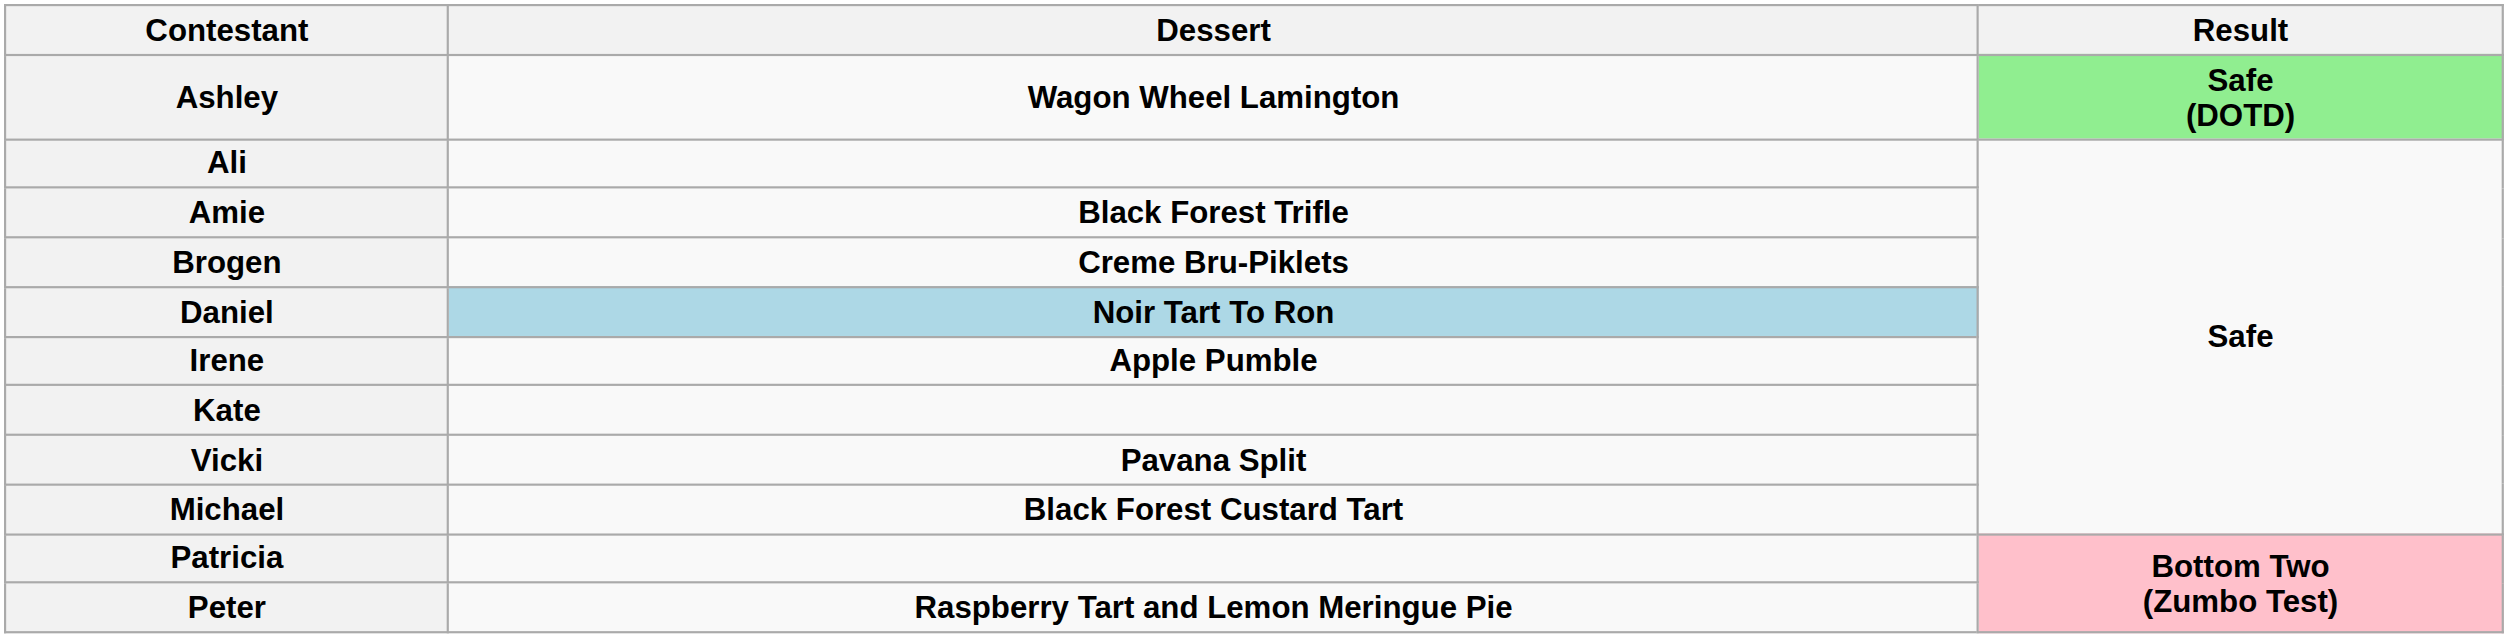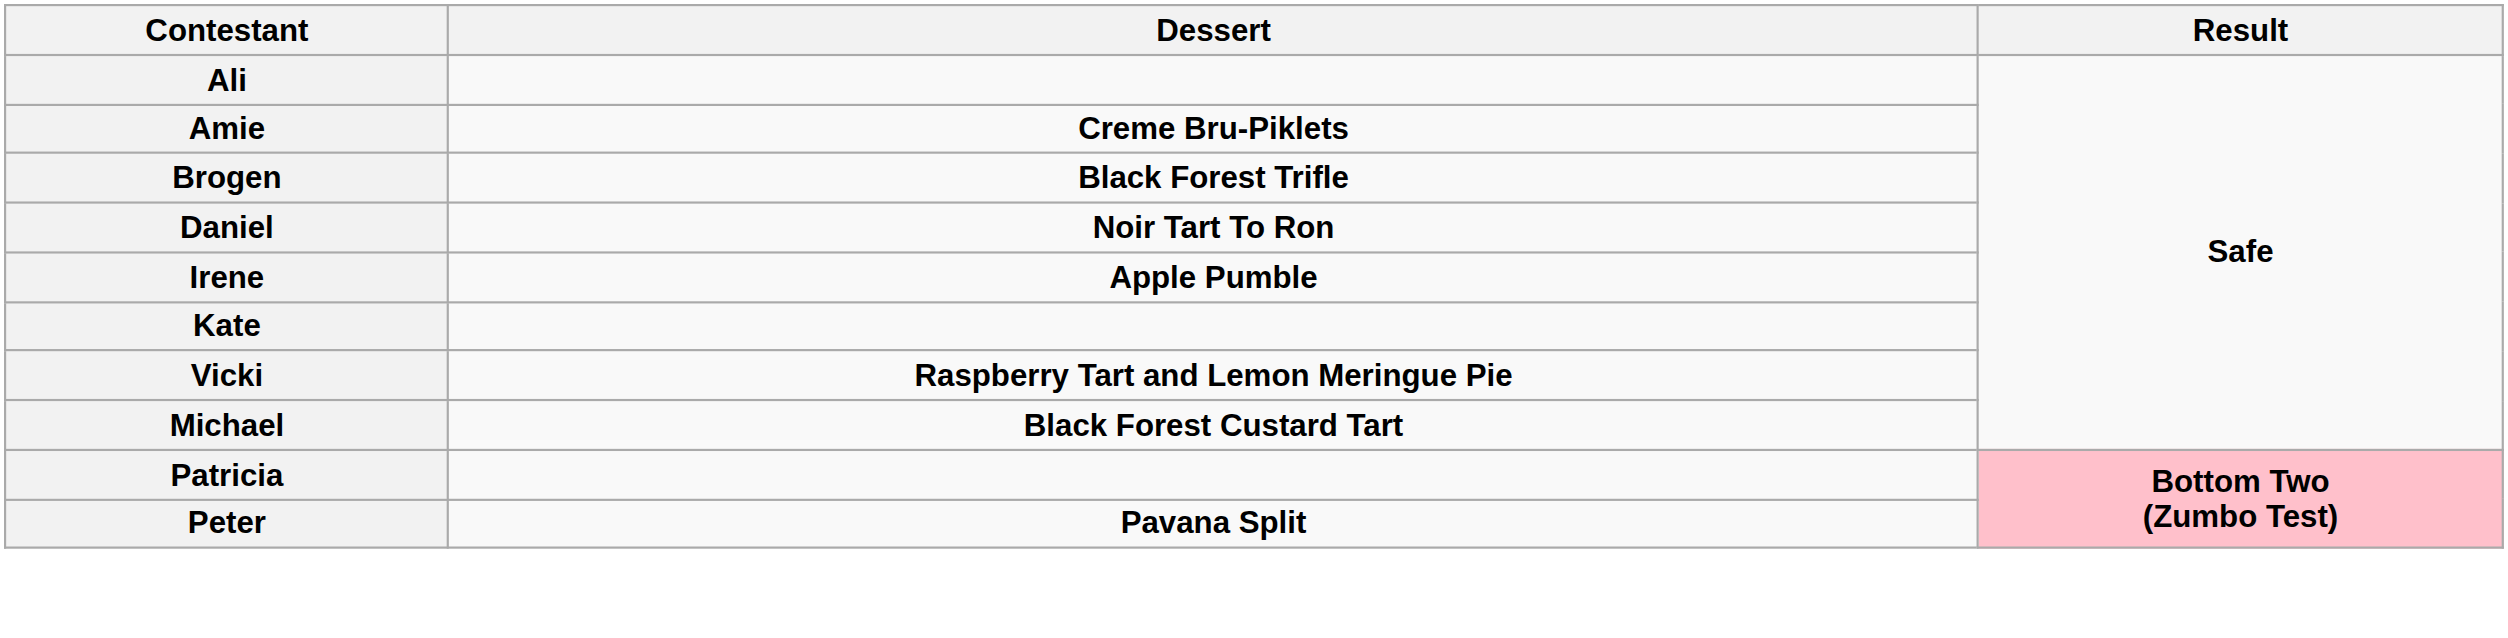- row: Ashley | Wagon Wheel Lamington | Safe (DOTD)
Amie | Dessert: Black Forest Trifle -> Creme Bru-Piklets
Brogen | Dessert: Creme Bru-Piklets -> Black Forest Trifle
Daniel | Dessert: lightblue background -> no background
Vicki | Dessert: Pavana Split -> Raspberry Tart and Lemon Meringue Pie
Peter | Dessert: Raspberry Tart and Lemon Meringue Pie -> Pavana Split
